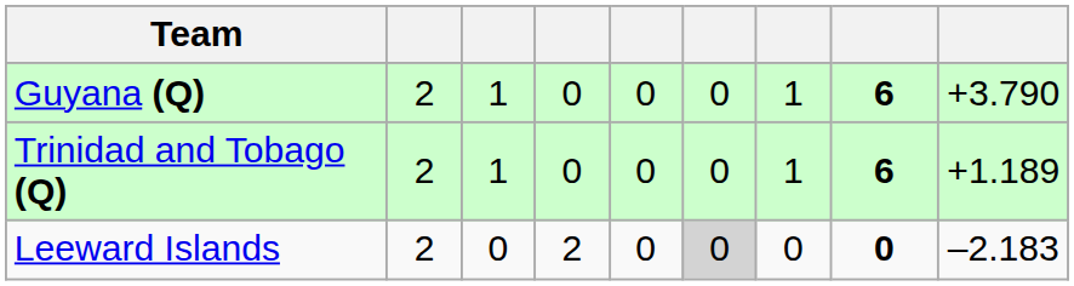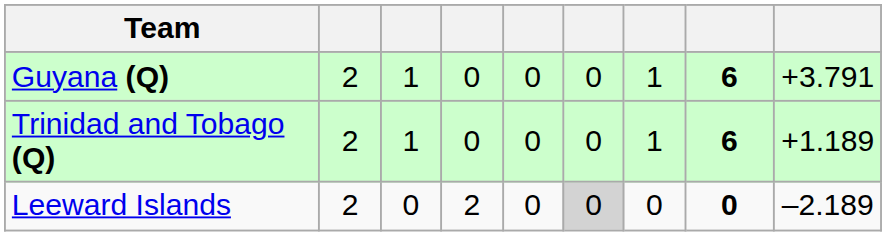Guyana (Q) | column 9: +3.790 -> +3.791
Leeward Islands | column 9: –2.183 -> –2.189
